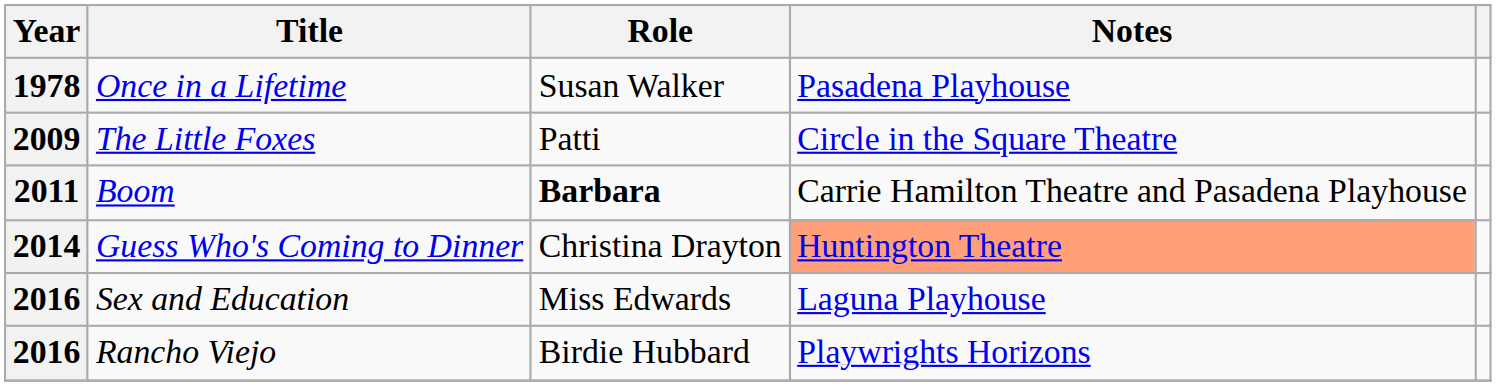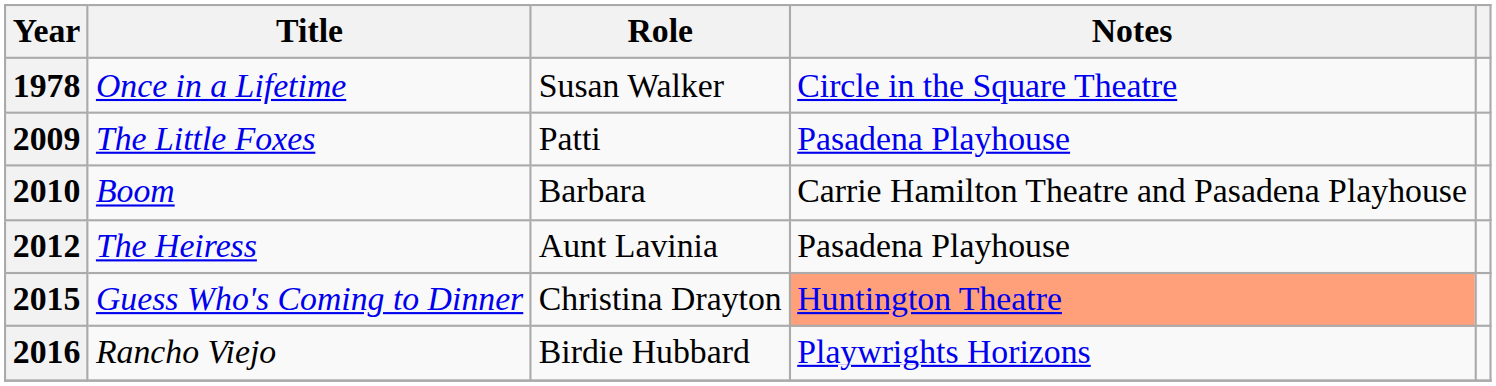Once in a Lifetime | Notes: Pasadena Playhouse -> Circle in the Square Theatre
The Little Foxes | Notes: Circle in the Square Theatre -> Pasadena Playhouse
Boom | Year: 2011 -> 2010
Boom | Role: bold -> normal
+ row: 2012 | The Heiress | Aunt Lavinia | Pasadena Playhouse
Guess Who's Coming to Dinner | Year: 2014 -> 2015
- row: 2016 | Sex and Education | Miss Edwards | Laguna Playhouse
